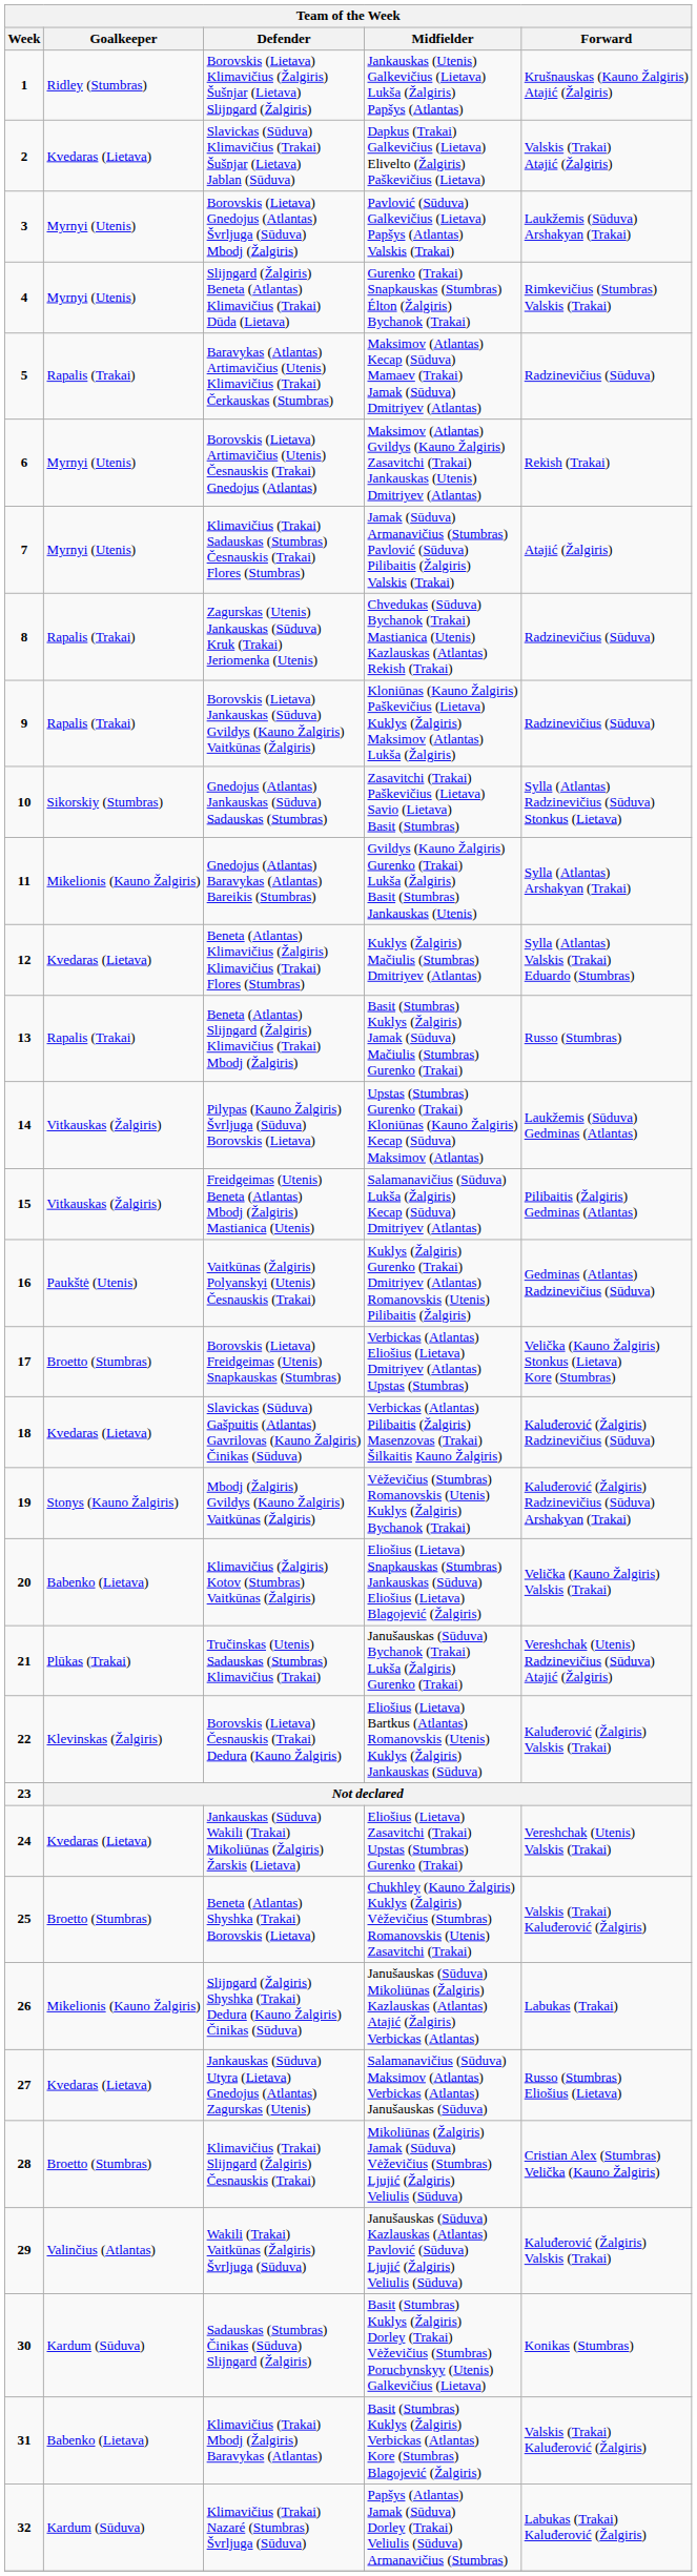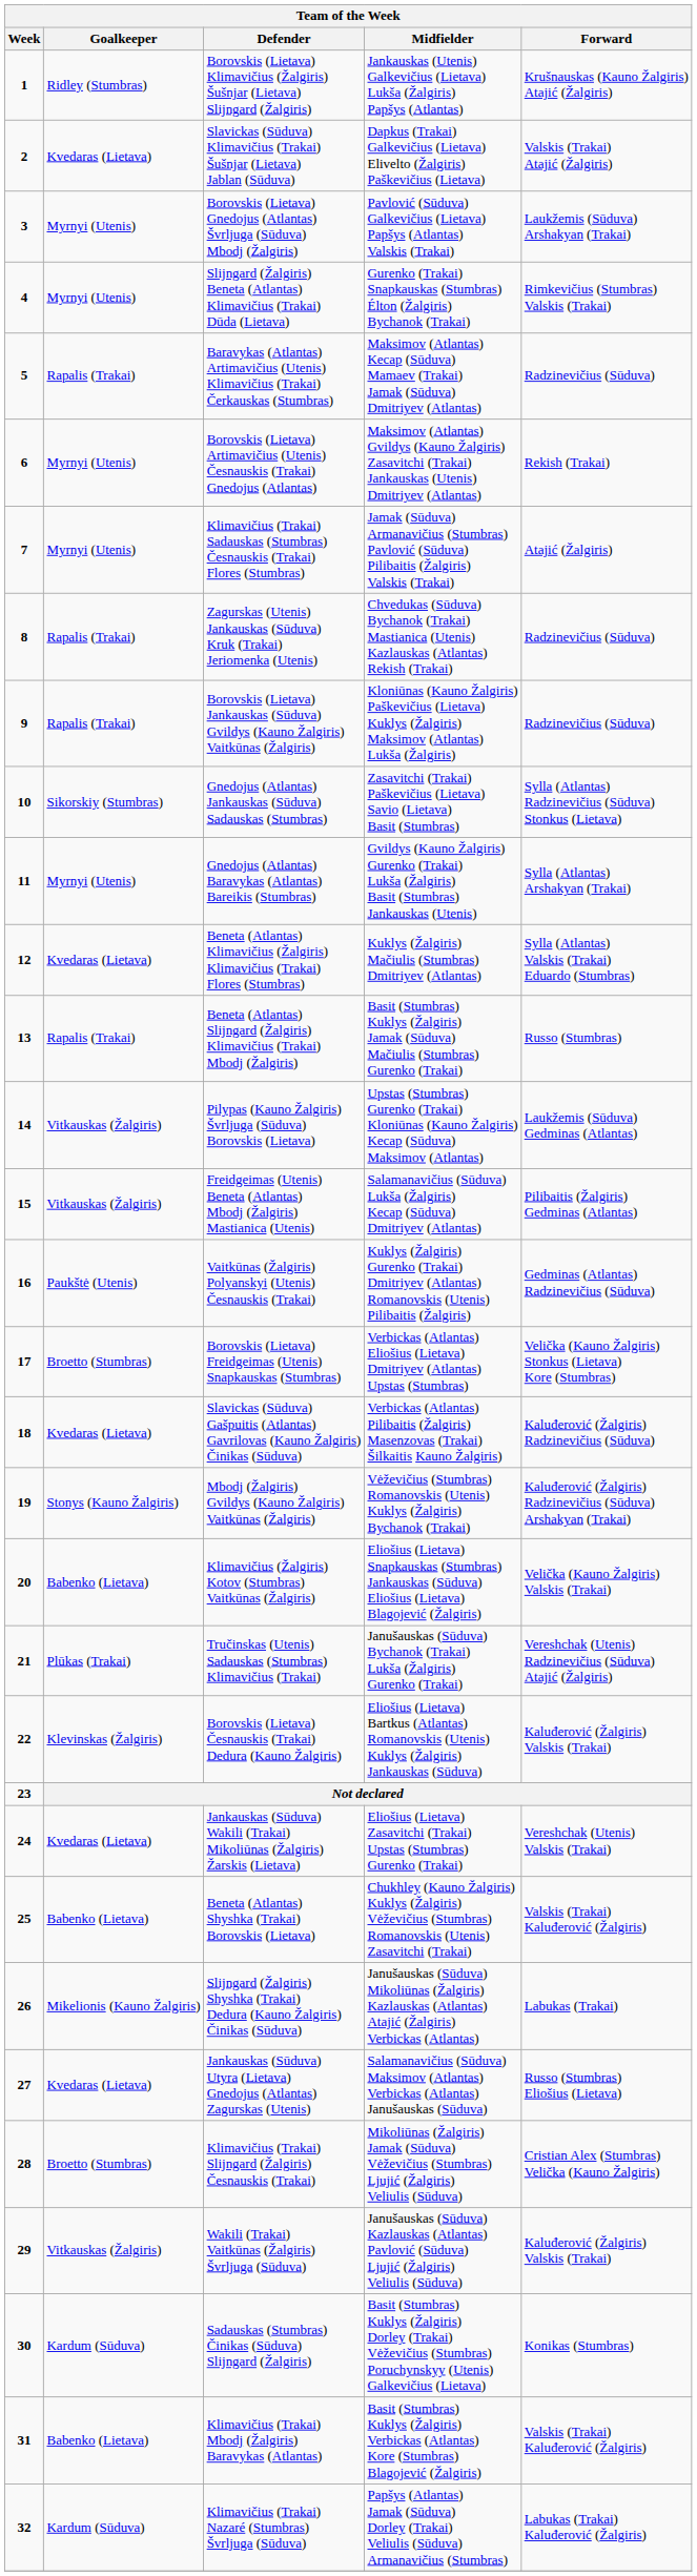Gnedojus (Atlantas) Baravykas (Atlantas) Bareikis (Stumbras) | Goalkeeper: Mikelionis (Kauno Žalgiris) -> Myrnyi (Utenis)
Beneta (Atlantas) Shyshka (Trakai) Borovskis (Lietava) | Goalkeeper: Broetto (Stumbras) -> Babenko (Lietava)
Wakili (Trakai) Vaitkūnas (Žalgiris) Švrljuga (Sūduva) | Goalkeeper: Valinčius (Atlantas) -> Vitkauskas (Žalgiris)
